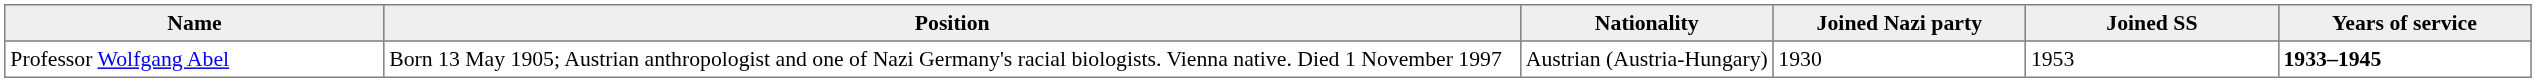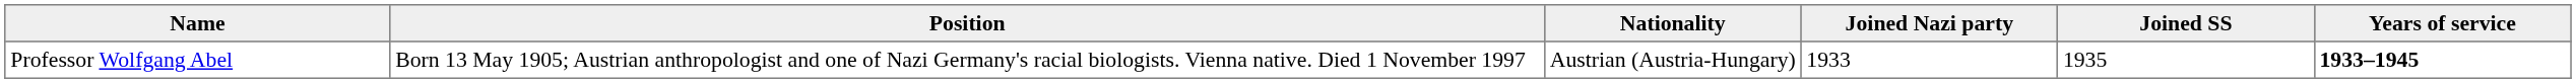Professor Wolfgang Abel | Joined Nazi party: 1930 -> 1933
Professor Wolfgang Abel | Joined SS: 1953 -> 1935
